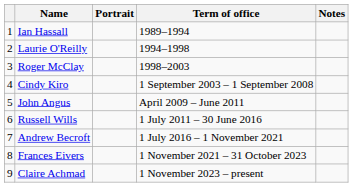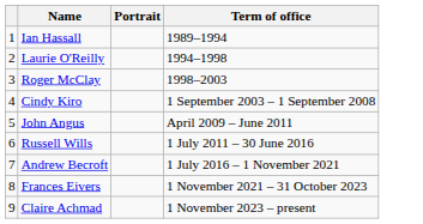- column: Notes
